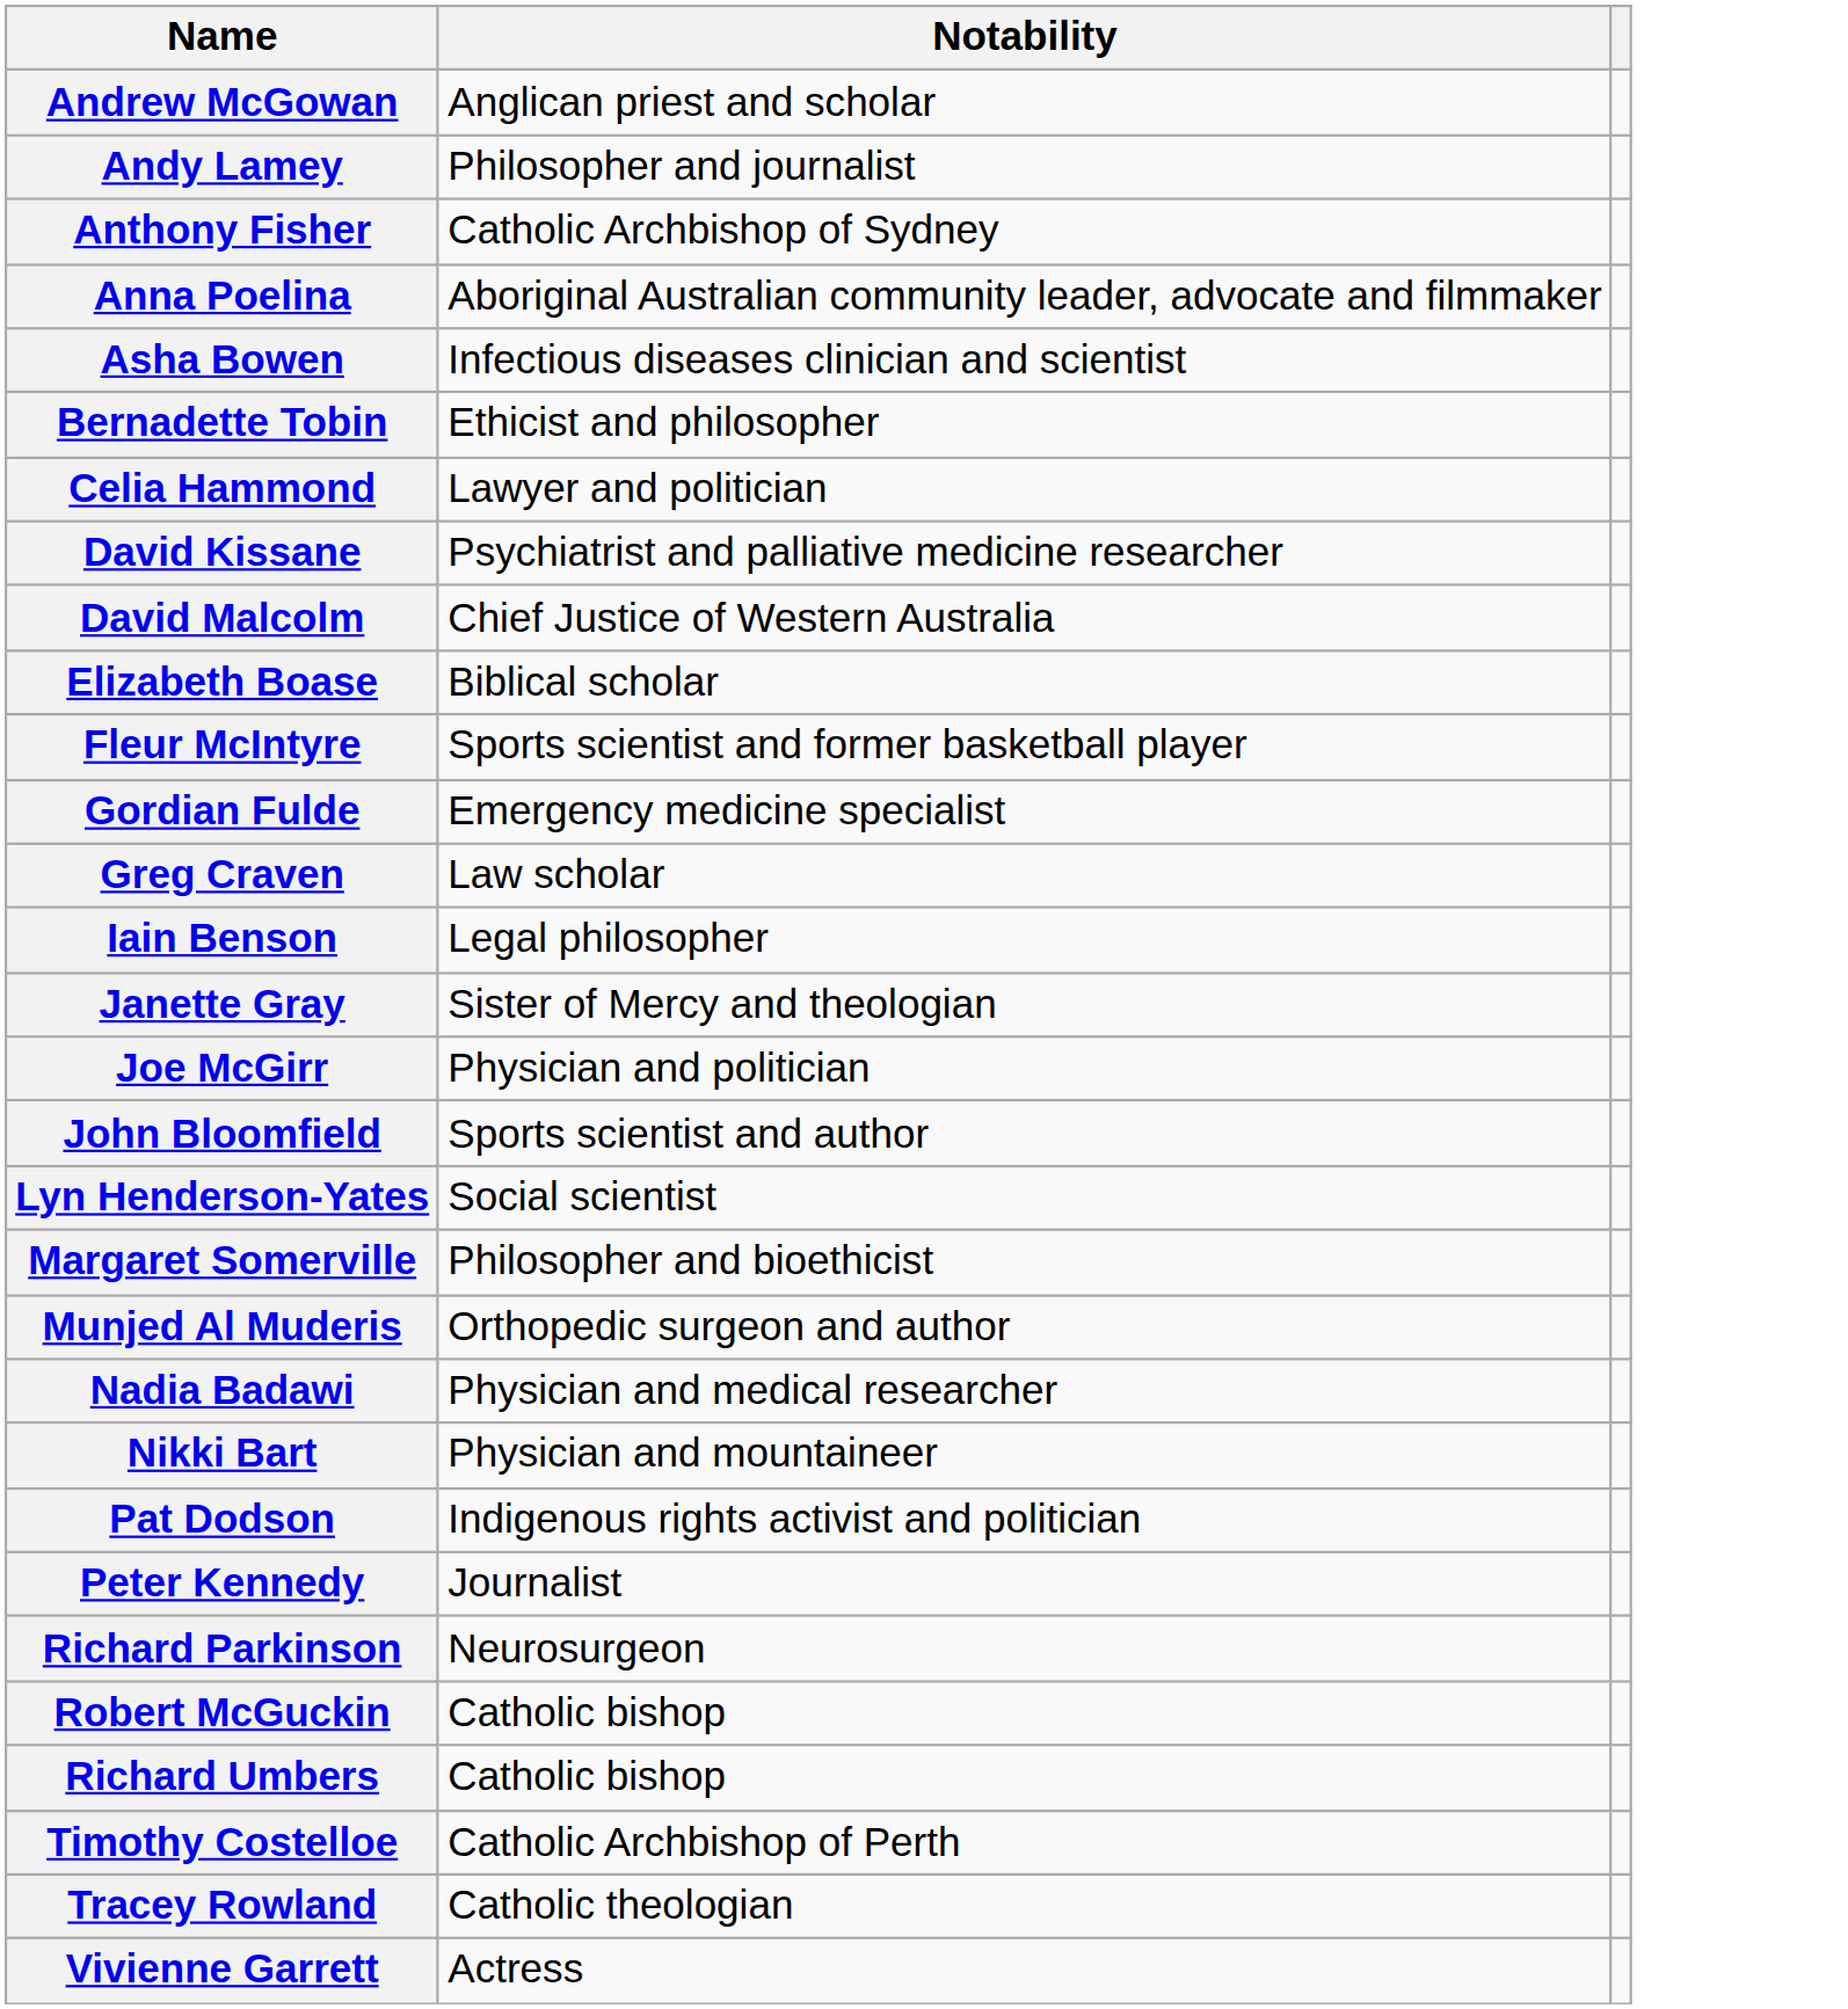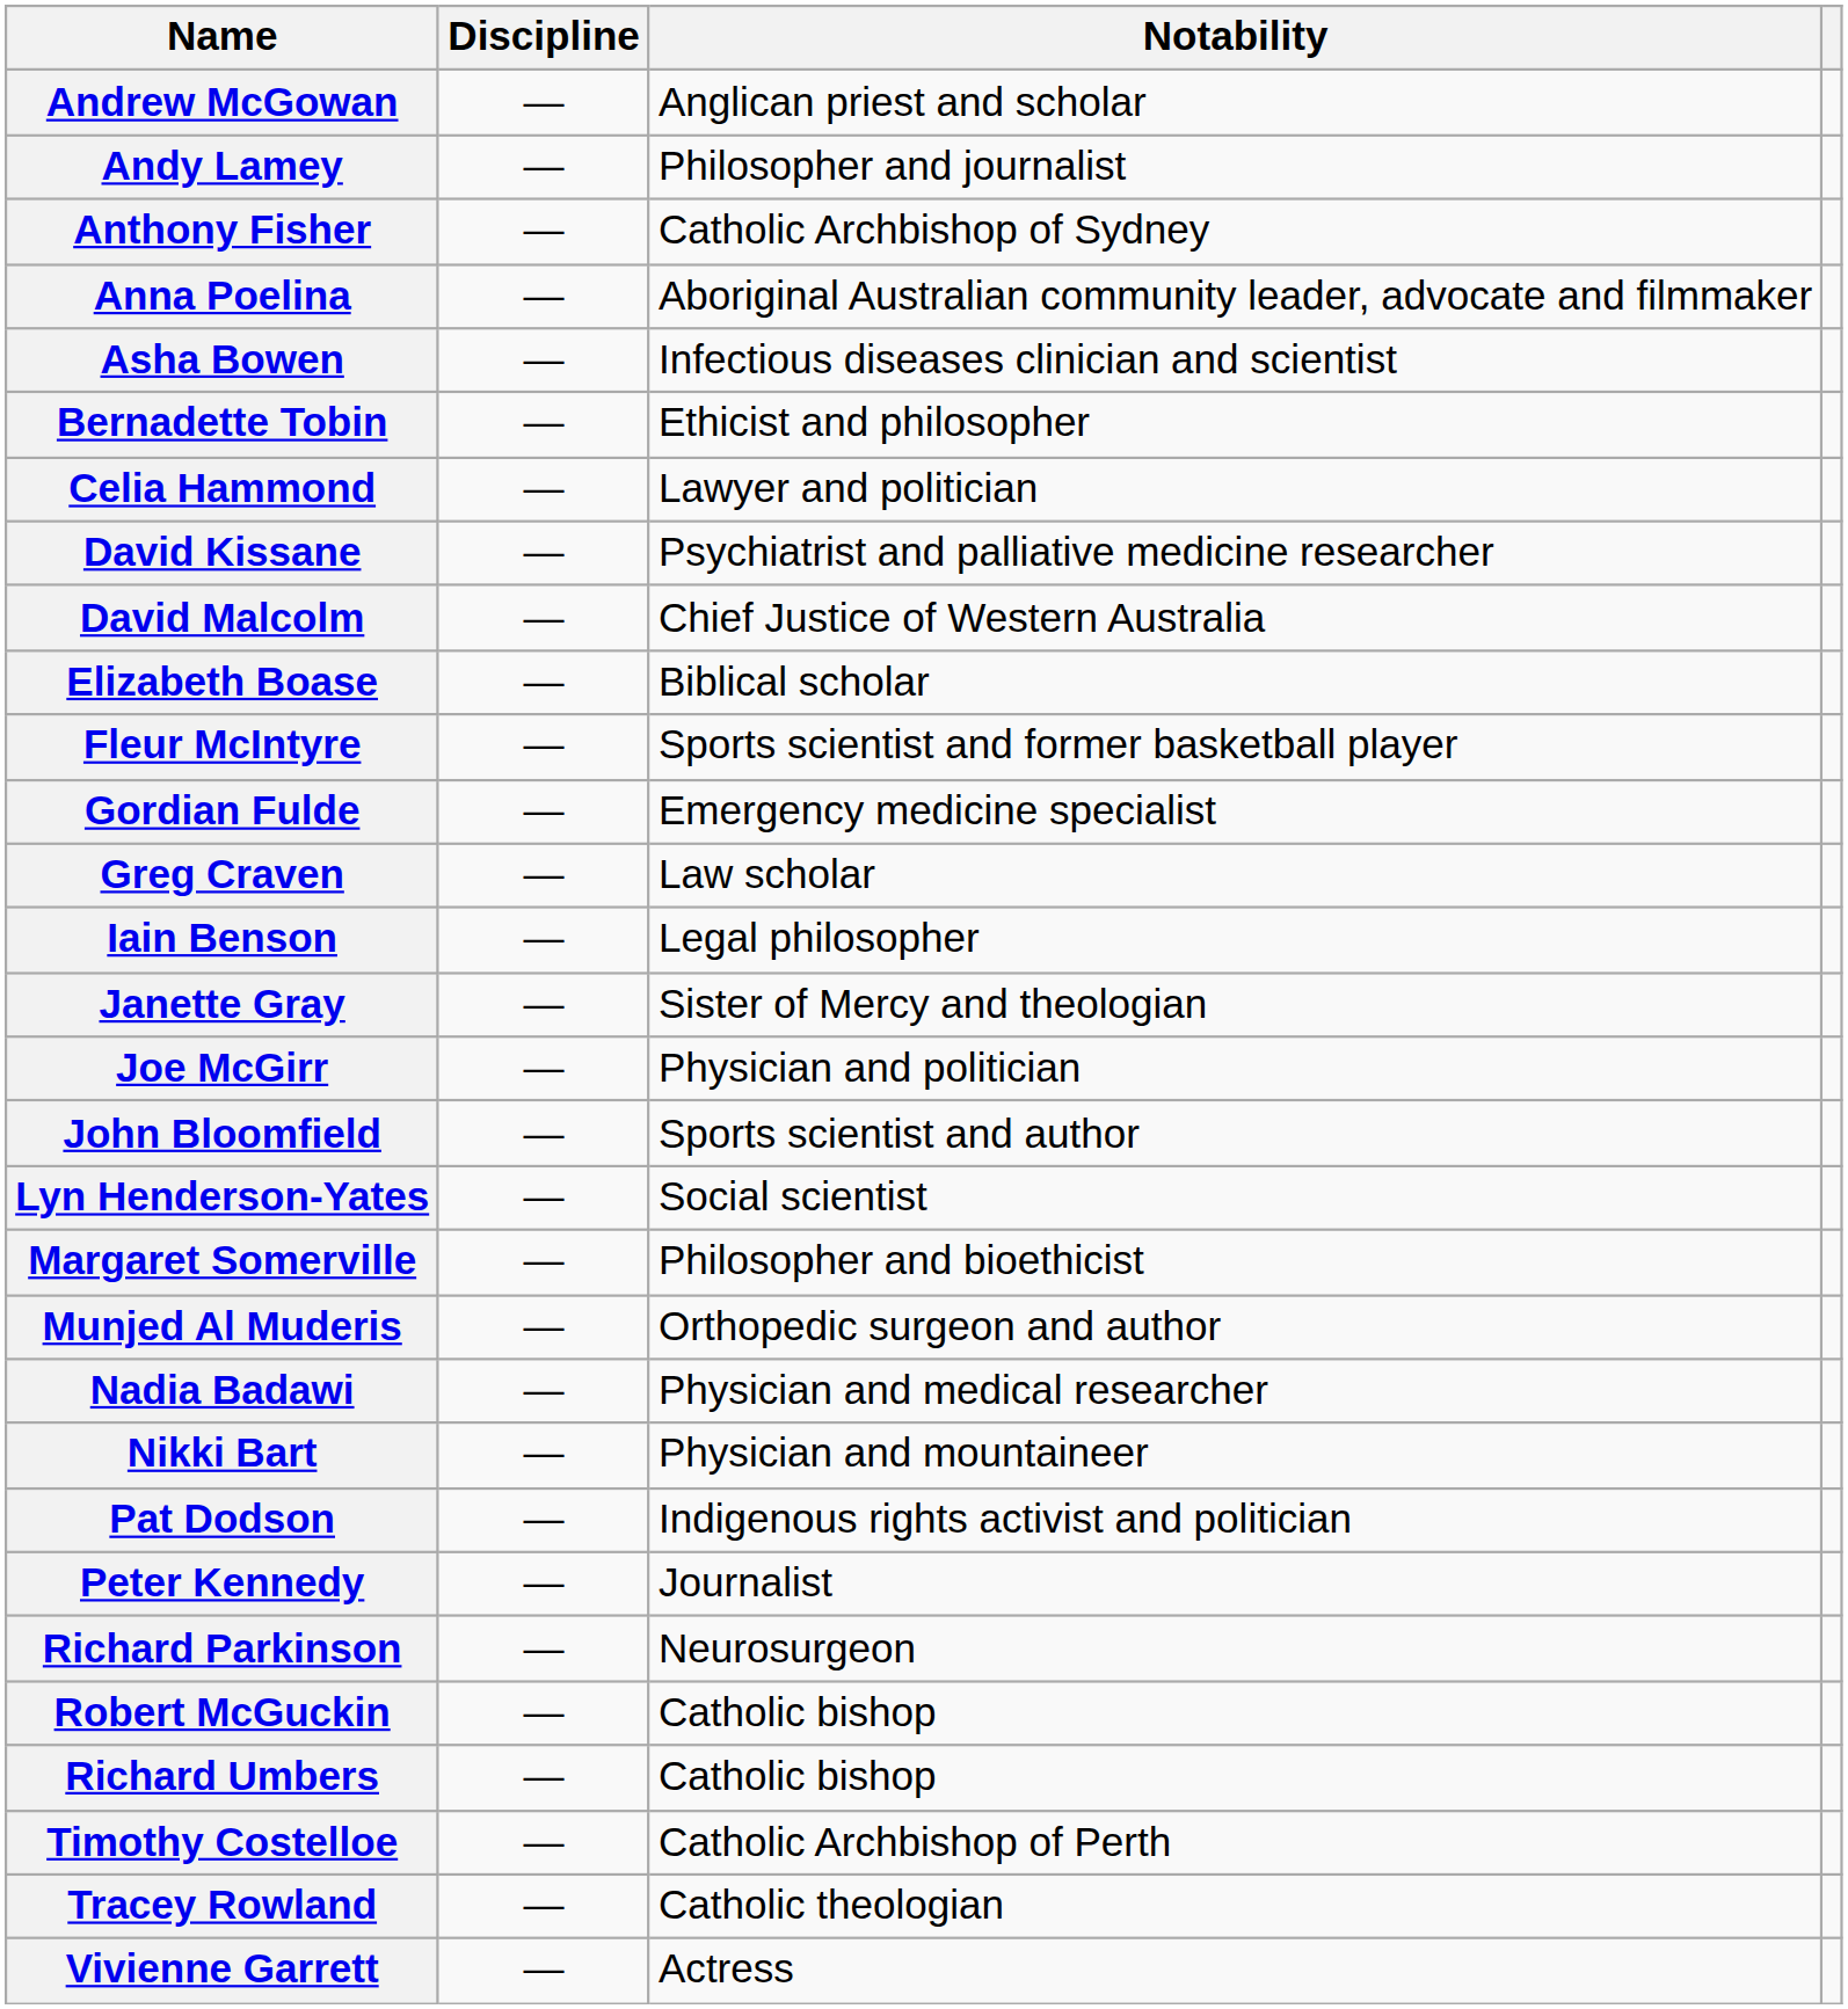+ column: Discipline | — | — | — | — | — | — | — | — | — | — | — | — | — | — | — | — | — | — | — | — | — | — | — | — | — | — | — | — | — | —
